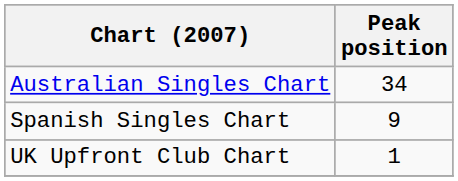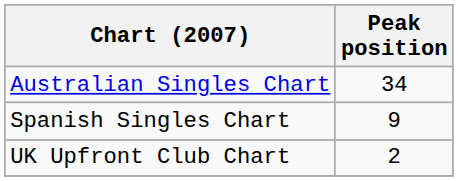UK Upfront Club Chart | Peak position: 1 -> 2
